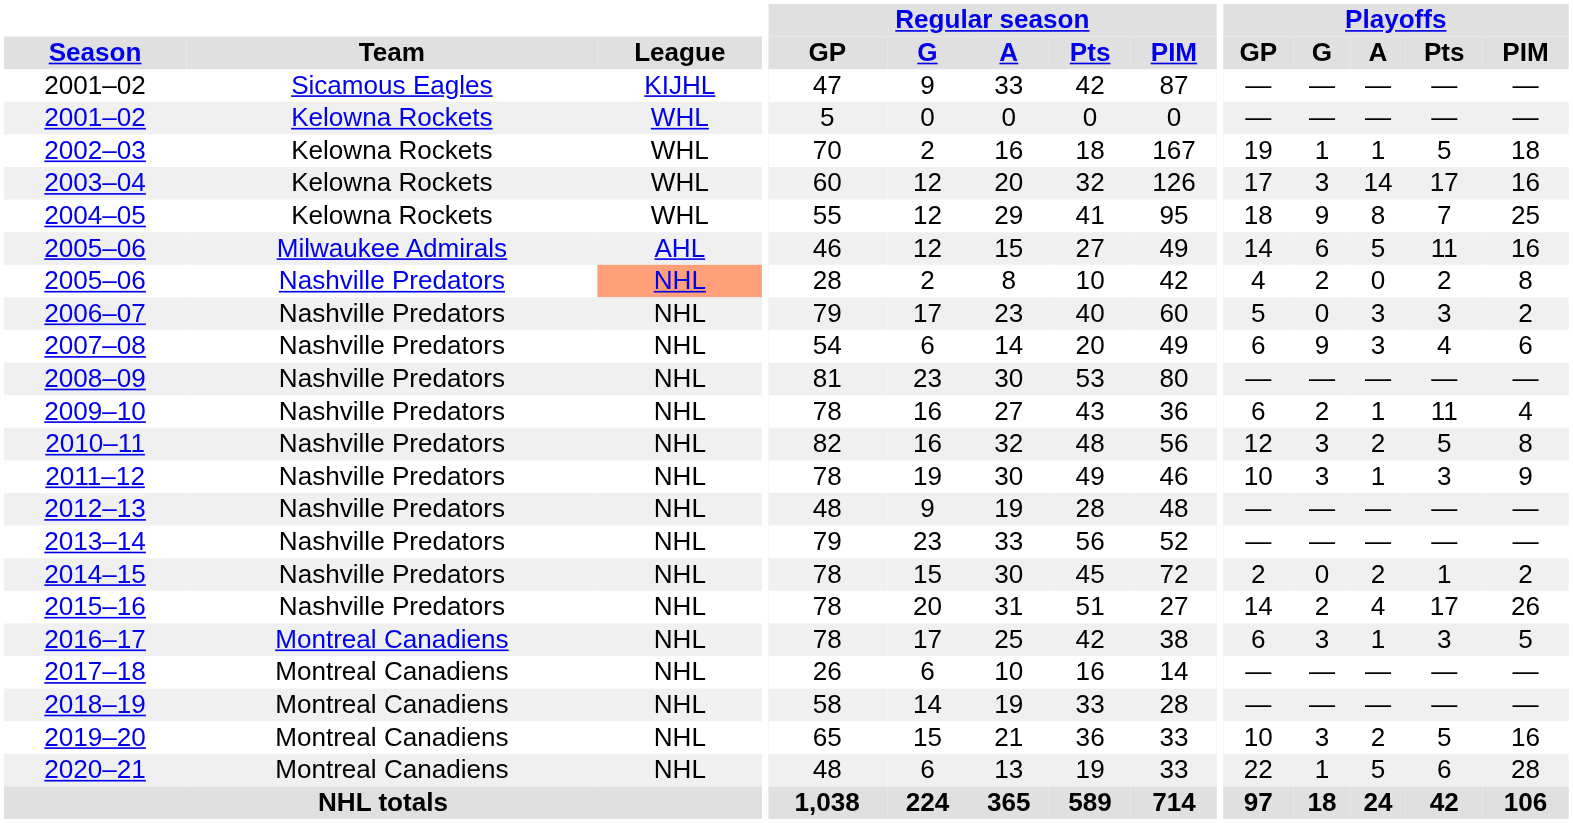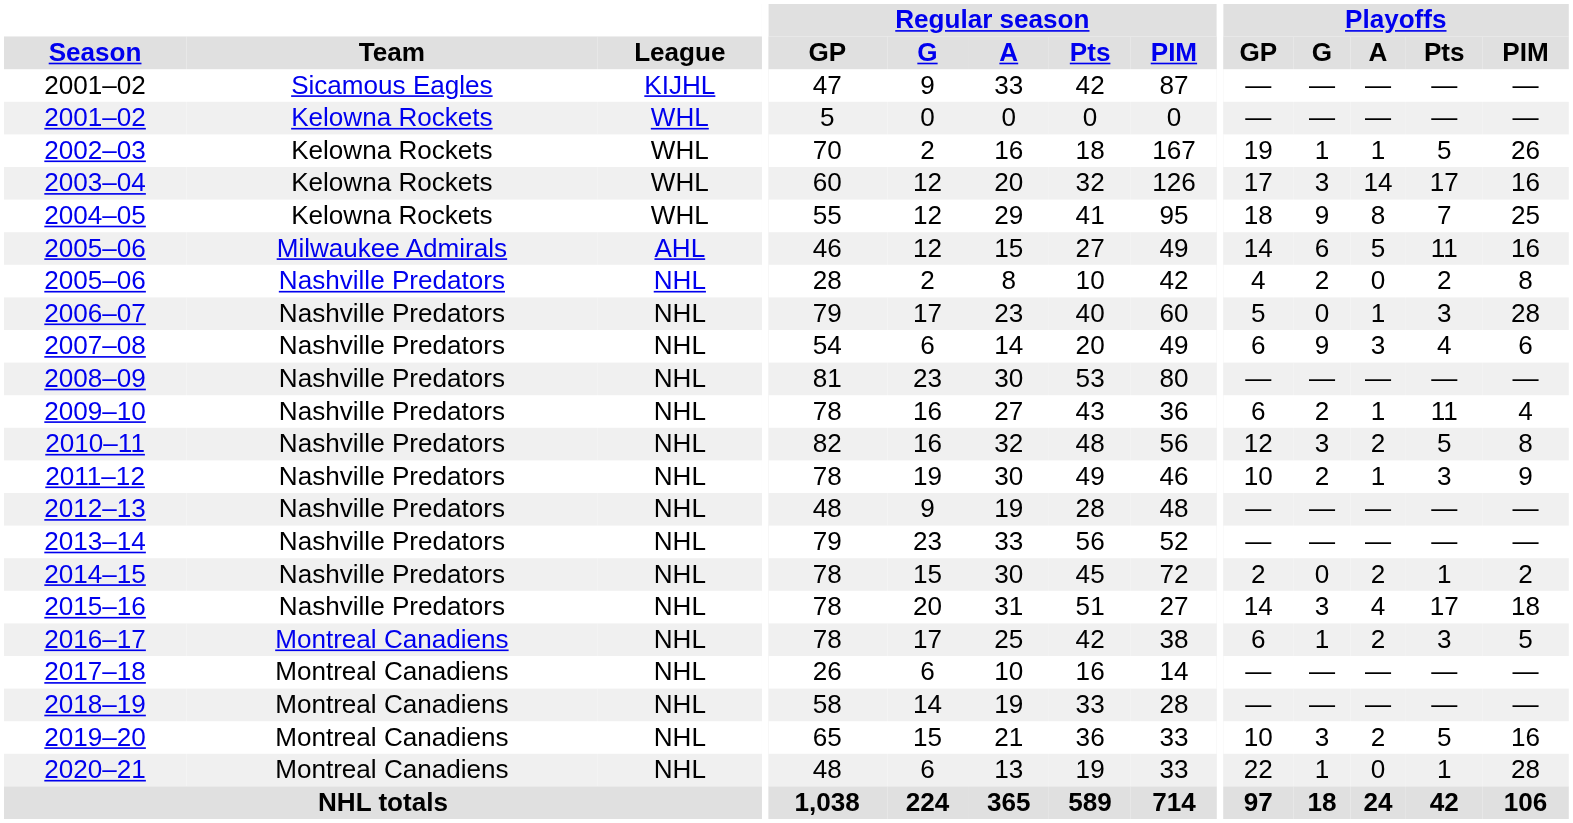2002–03 | Playoffs / PIM: 18 -> 26
2005–06 / Nashville Predators | League: lightsalmon background -> no background
2006–07 | Playoffs / A: 3 -> 1
2006–07 | Playoffs / PIM: 2 -> 28
2011–12 | Playoffs / G: 3 -> 2
2015–16 | Playoffs / G: 2 -> 3
2015–16 | Playoffs / PIM: 26 -> 18
2016–17 | Playoffs / G: 3 -> 1
2016–17 | Playoffs / A: 1 -> 2
2020–21 | Playoffs / A: 5 -> 0
2020–21 | Playoffs / Pts: 6 -> 1
